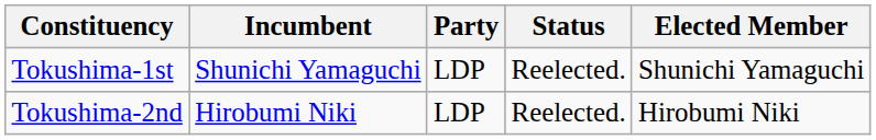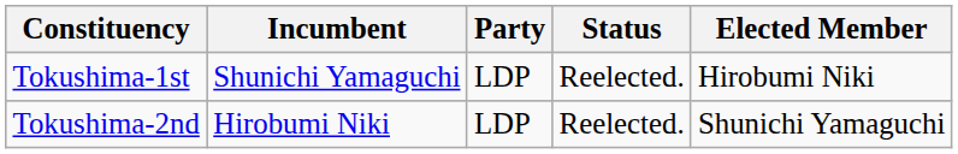Tokushima-1st | Elected Member: Shunichi Yamaguchi -> Hirobumi Niki
Tokushima-2nd | Elected Member: Hirobumi Niki -> Shunichi Yamaguchi
